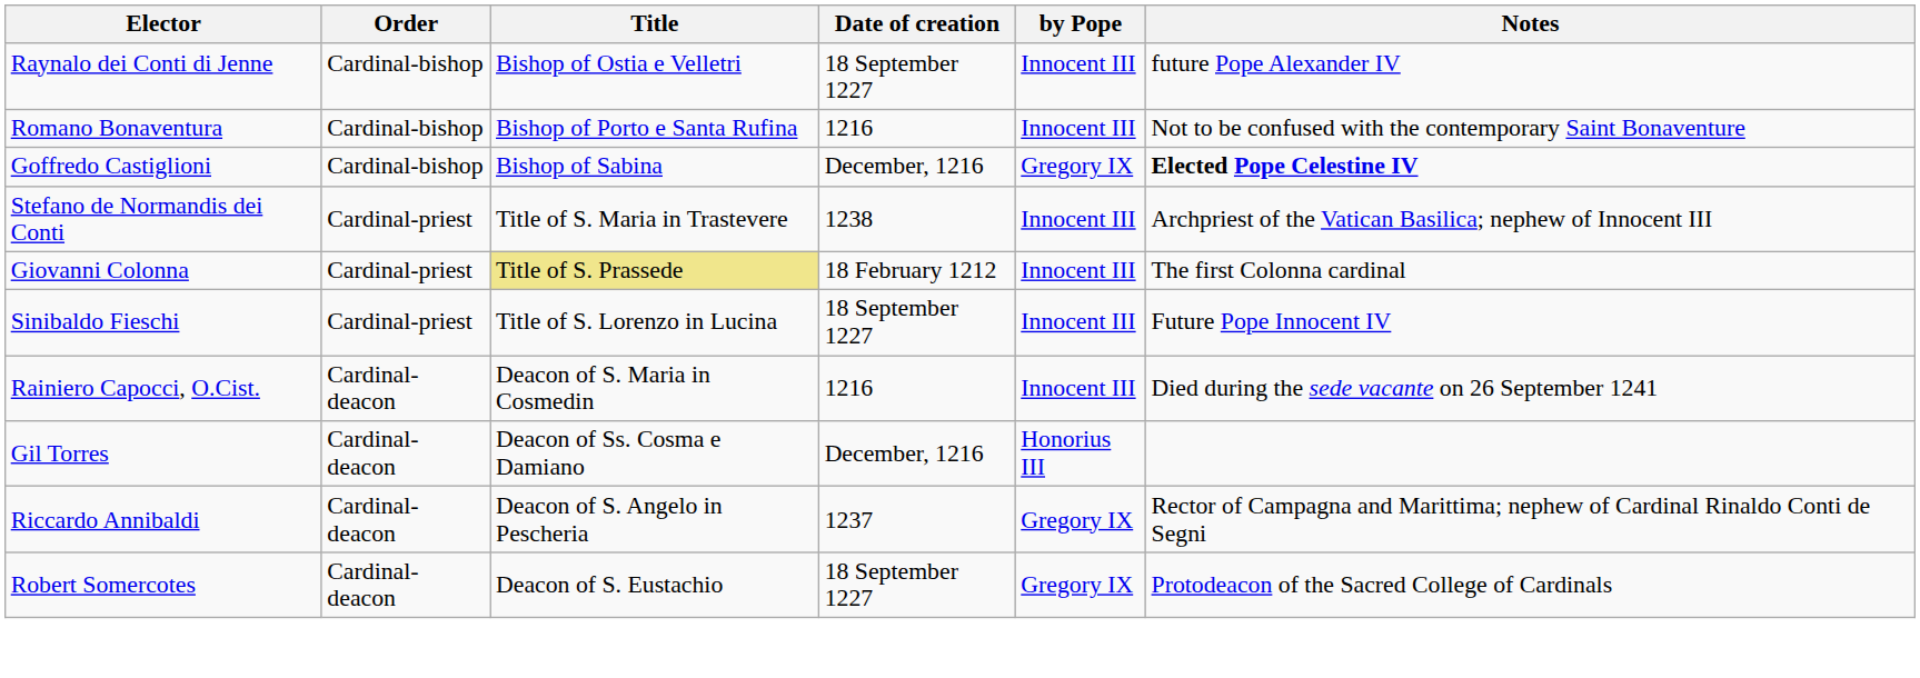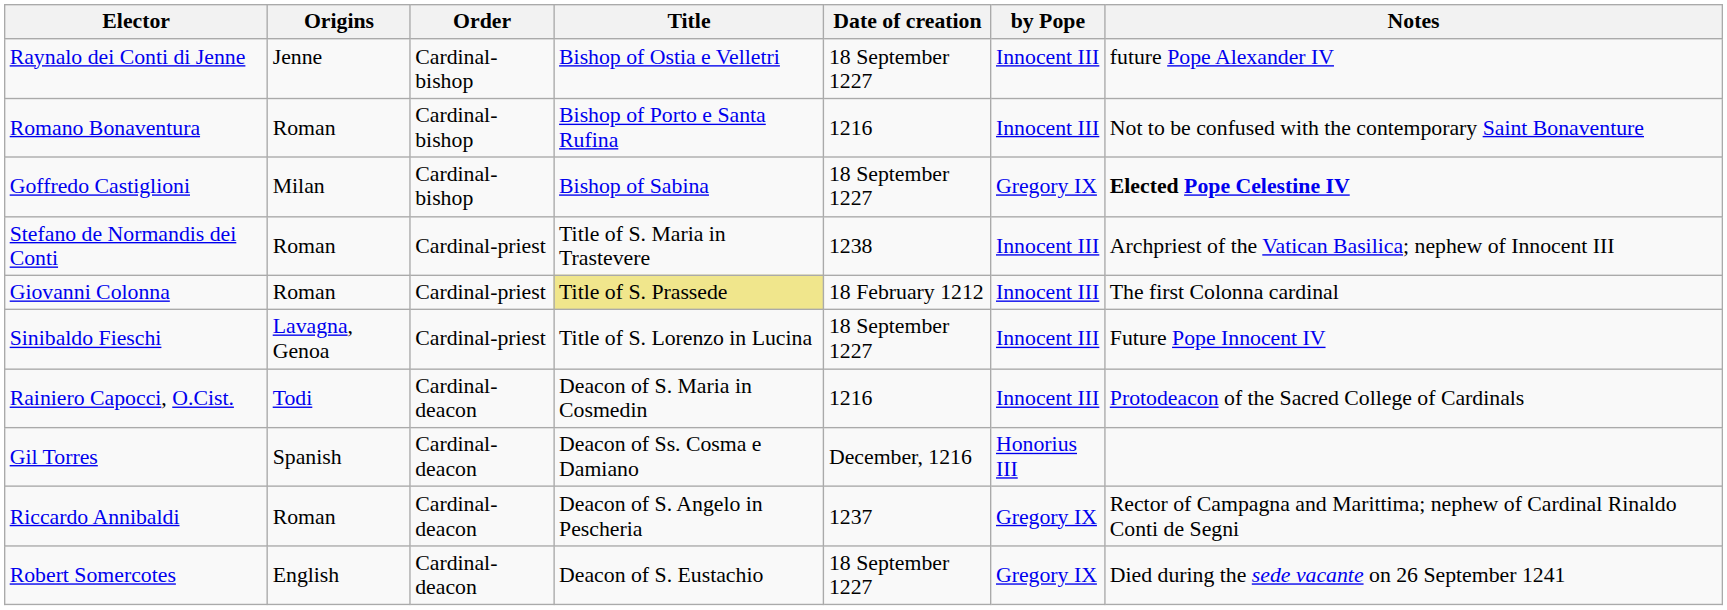+ column: Origins | Jenne | Roman | Milan | Roman | Roman | Lavagna, Genoa | Todi | Spanish | Roman | English
Goffredo Castiglioni | Date of creation: December, 1216 -> 18 September 1227
Rainiero Capocci, O.Cist. | Notes: Died during the sede vacante on 26 September 1241 -> Protodeacon of the Sacred College of Cardinals
Robert Somercotes | Notes: Protodeacon of the Sacred College of Cardinals -> Died during the sede vacante on 26 September 1241
